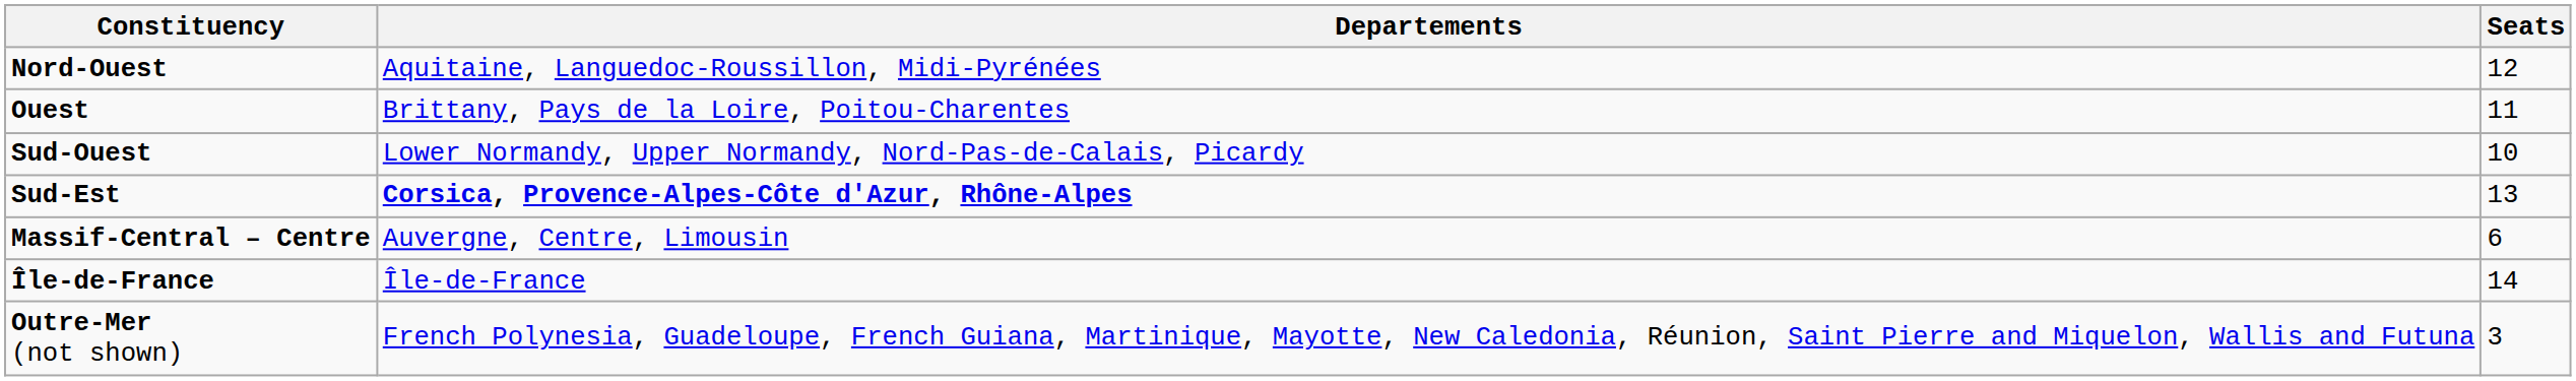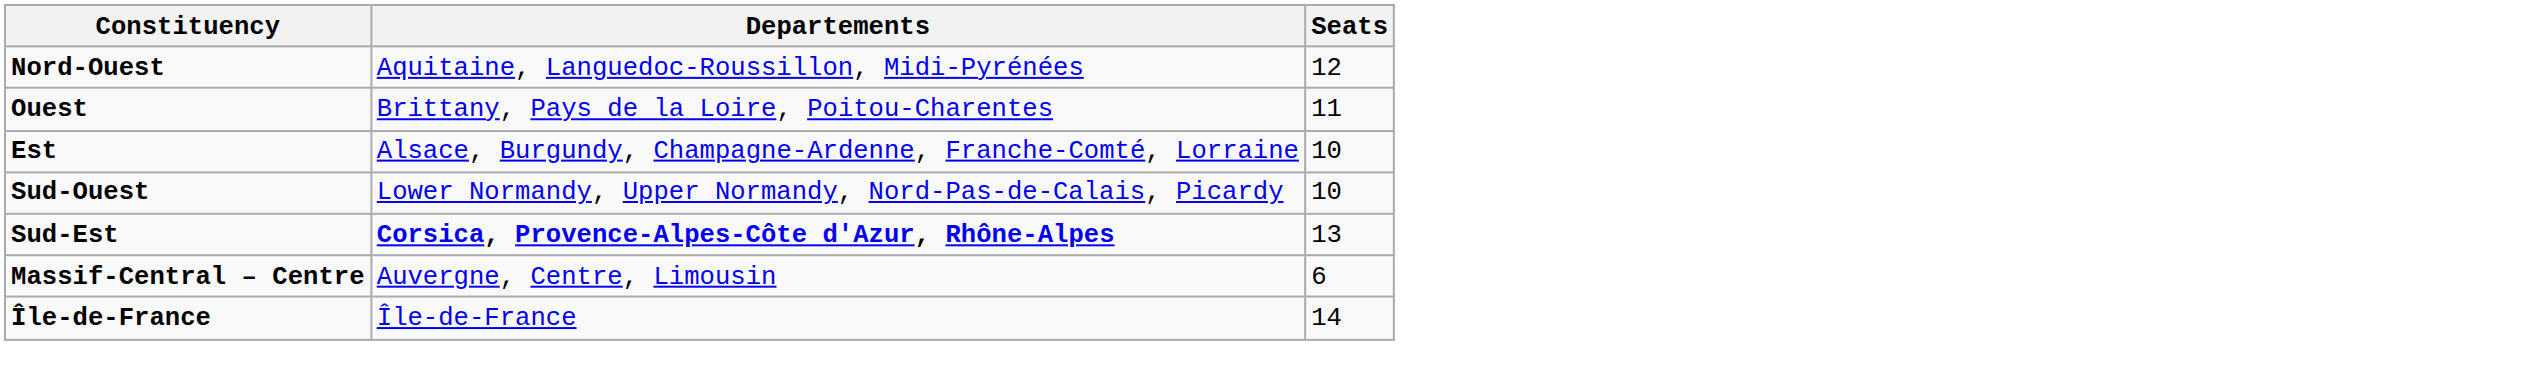+ row: Est | Alsace, Burgundy, Champagne-Ardenne, Franche-Comté, Lorraine | 10
- row: Outre-Mer (not shown) | French Polynesia, Guadeloupe, French Guiana, Martinique, Mayotte, New Caledonia, Réunion, Saint Pierre and Miquelon, Wallis and Futuna | 3
